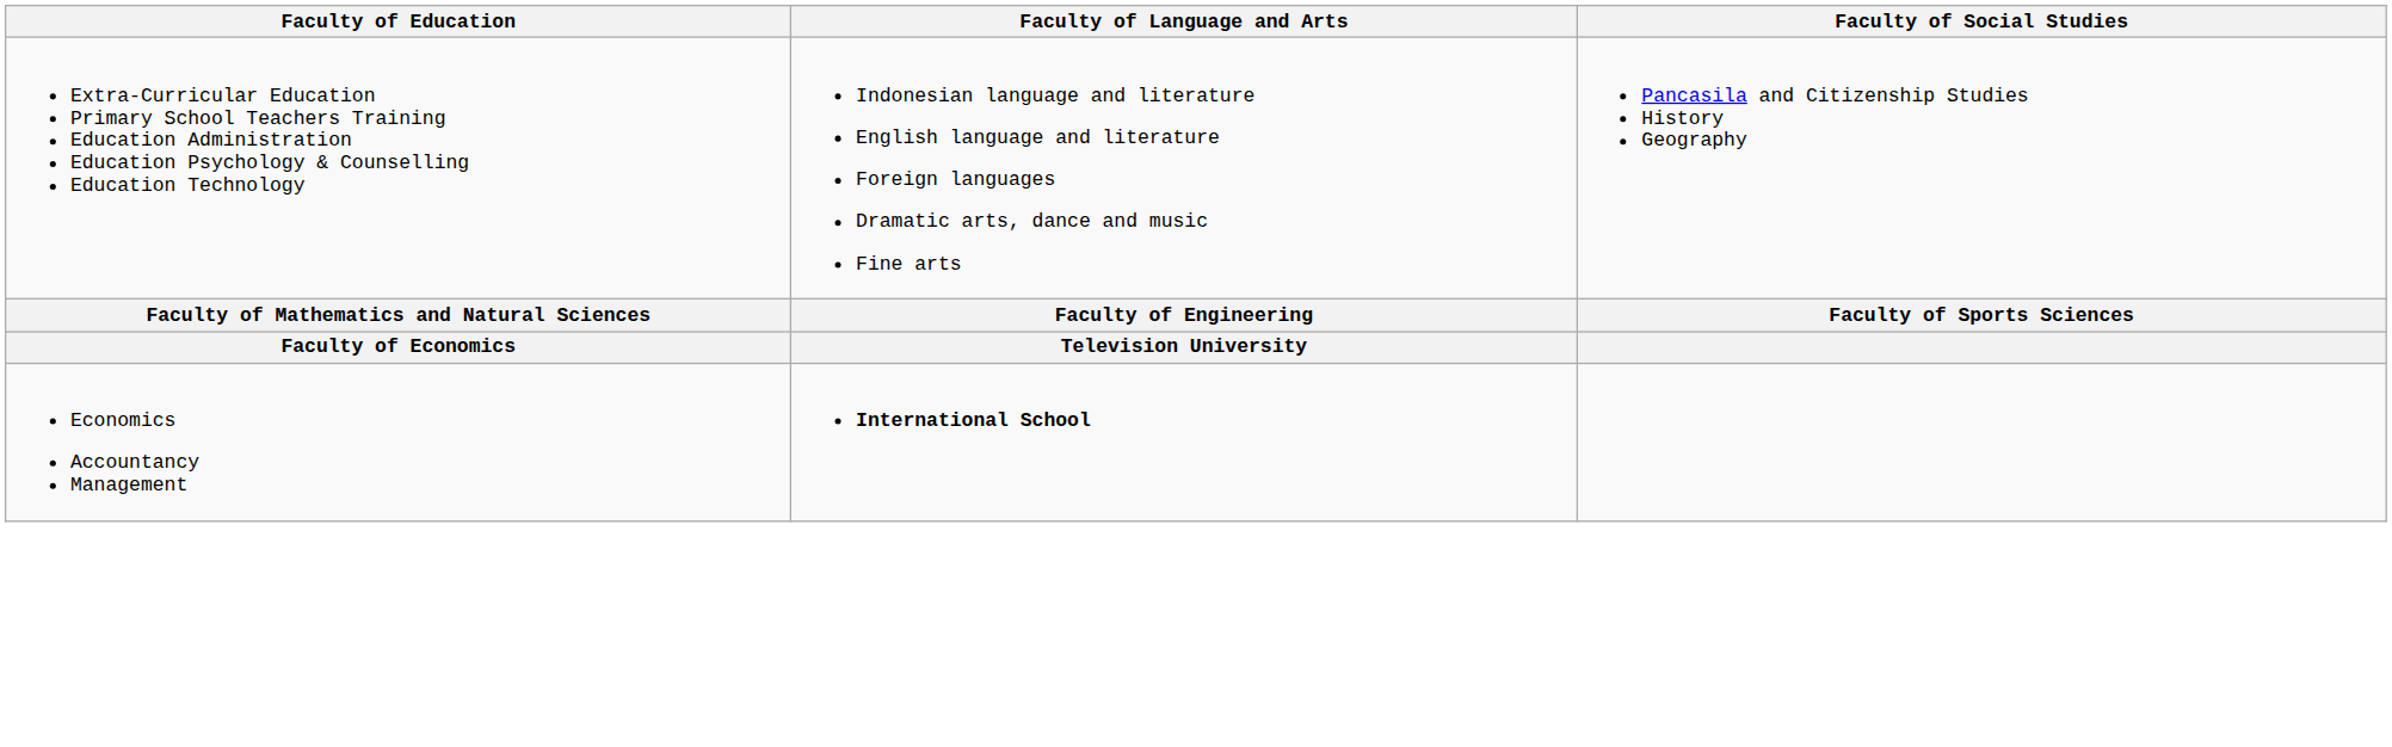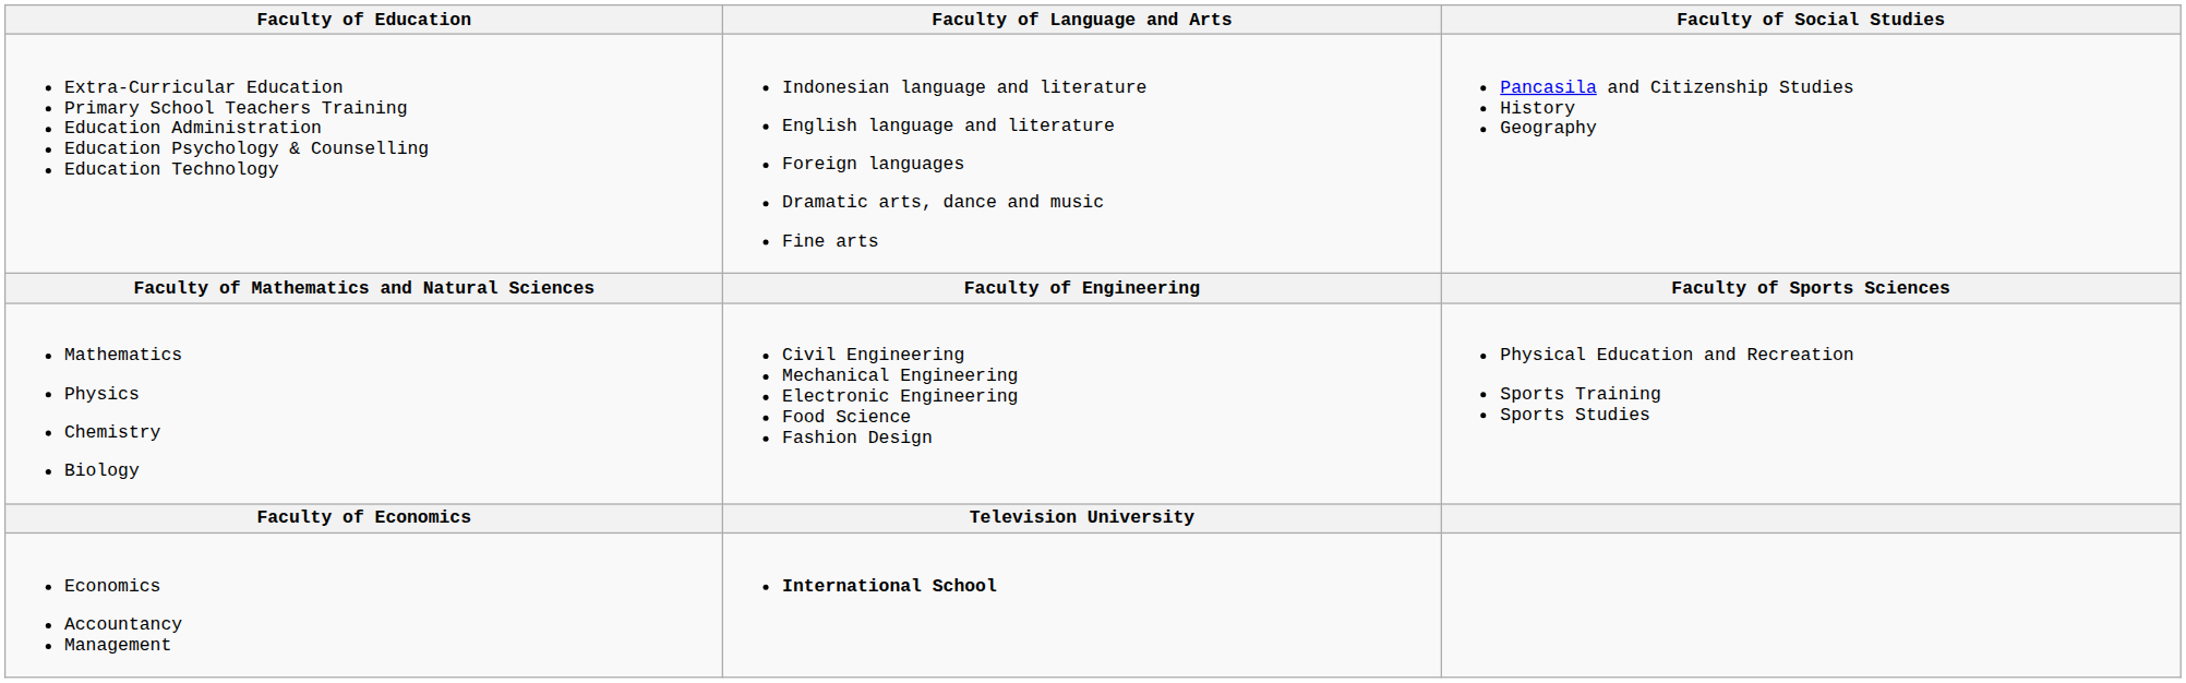+ row: Mathematics Physics Chemistry Biology | Civil Engineering Mechanical Engineering Electronic Engineering Food Science Fashion Design | Physical Education and Recreation Sports Training Sports Studies
